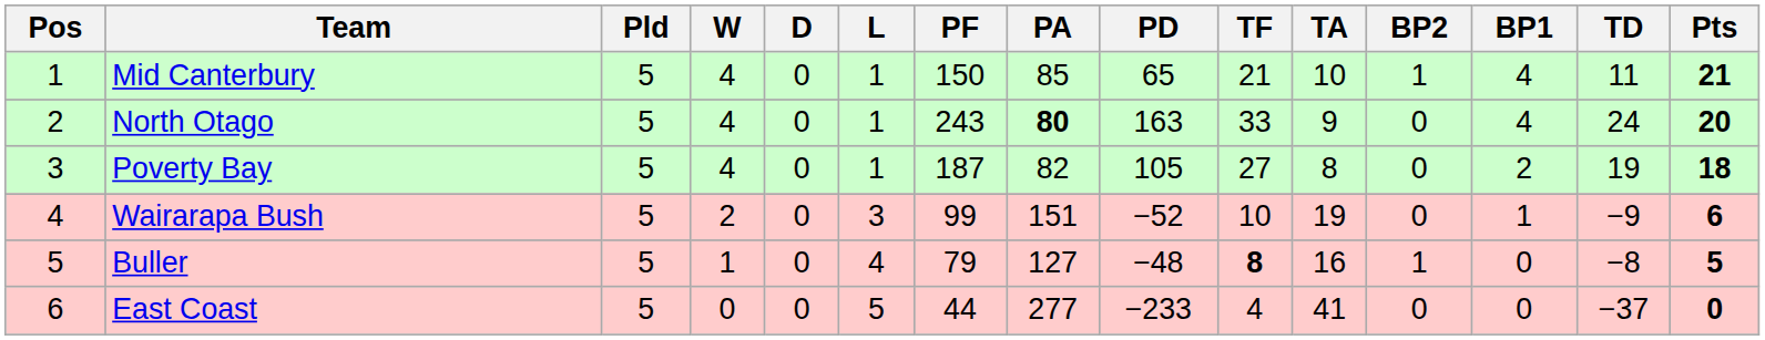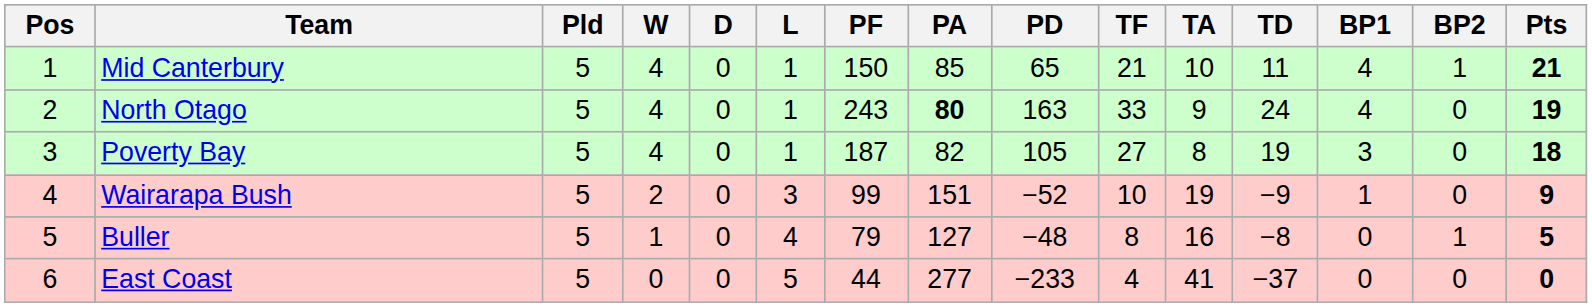columns swapped: TD <-> BP2
North Otago | Pts: 20 -> 19
Poverty Bay | BP1: 2 -> 3
Wairarapa Bush | Pts: 6 -> 9
Buller | TF: bold -> normal
